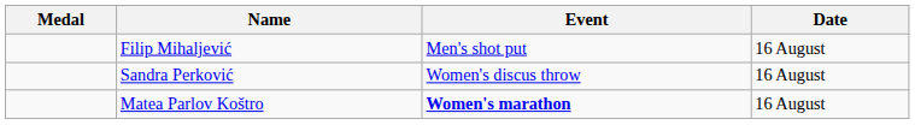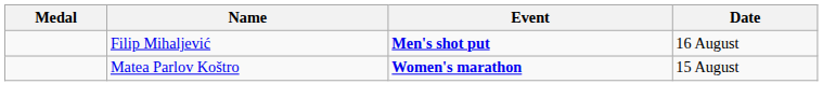Filip Mihaljević | Event: normal -> bold
- row: Sandra Perković | Women's discus throw | 16 August
Matea Parlov Koštro | Date: 16 August -> 15 August
